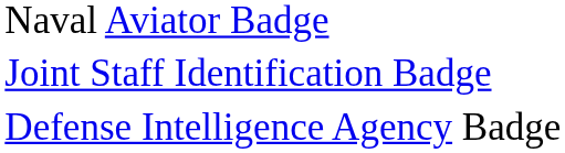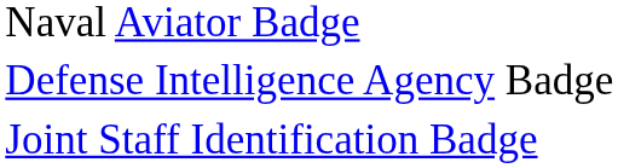rows swapped: Joint Staff Identification Badge <-> Defense Intelligence Agency Badge
